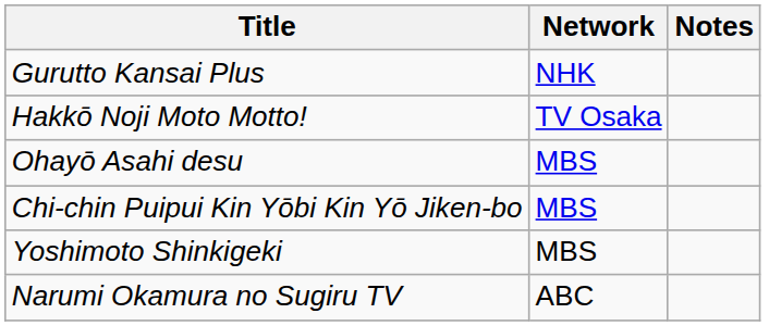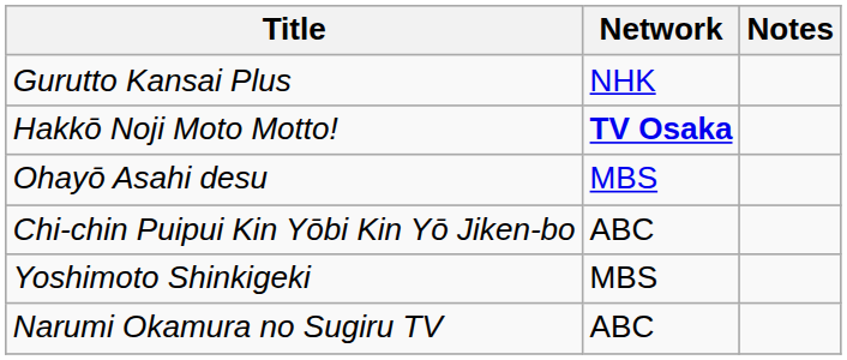Hakkō Noji Moto Motto! | Network: normal -> bold
Chi-chin Puipui Kin Yōbi Kin Yō Jiken-bo | Network: MBS -> ABC
